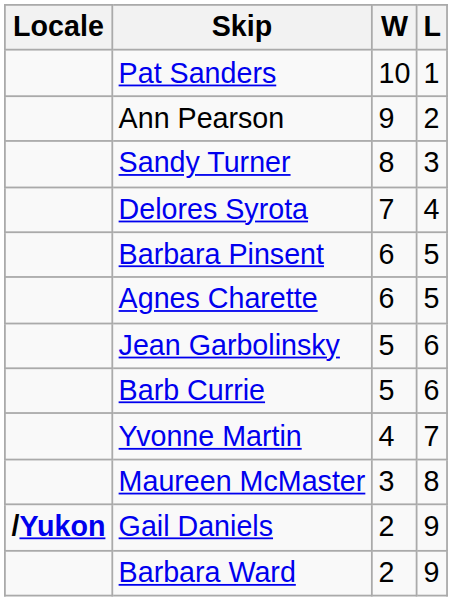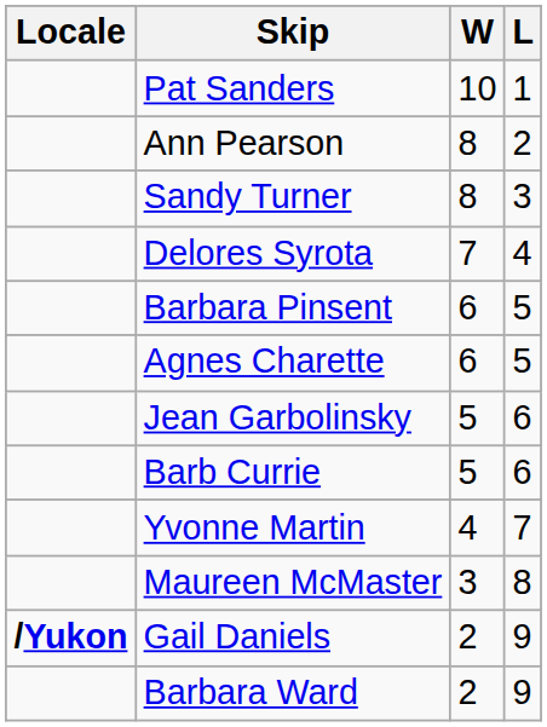Ann Pearson | W: 9 -> 8
